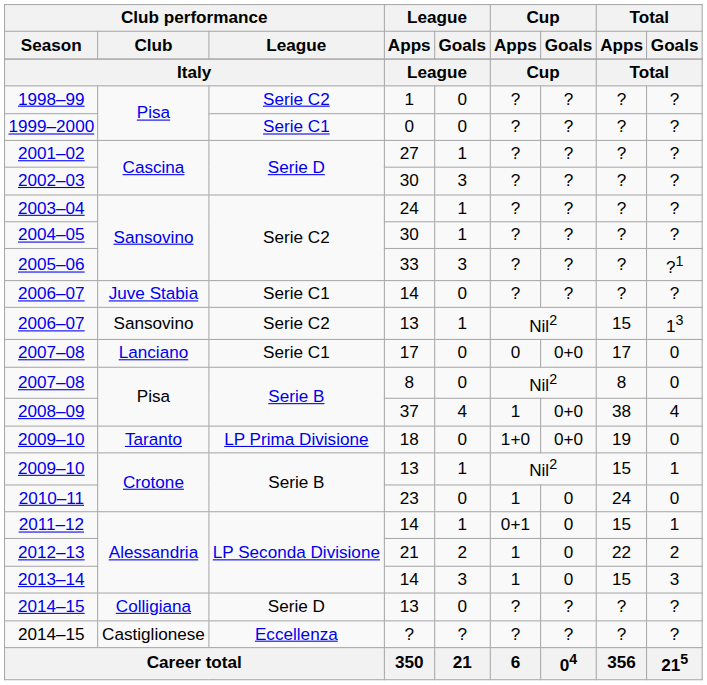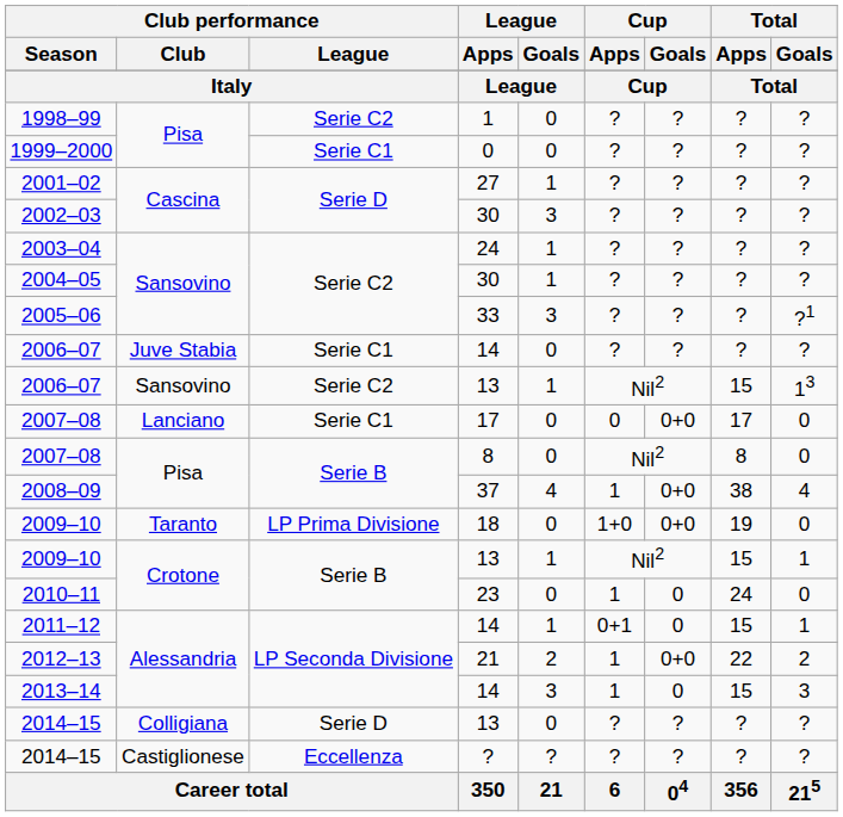2012–13 | Cup / Goals: 0 -> 0+0
